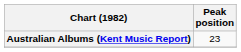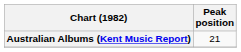Australian Albums (Kent Music Report) | Peak position: 23 -> 21
